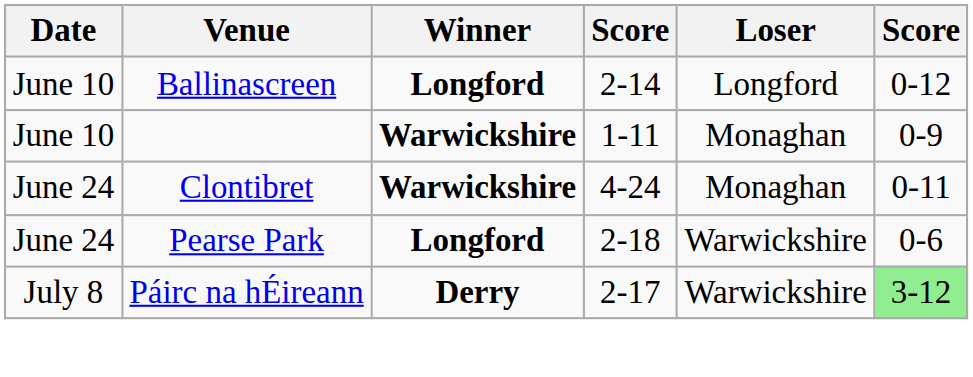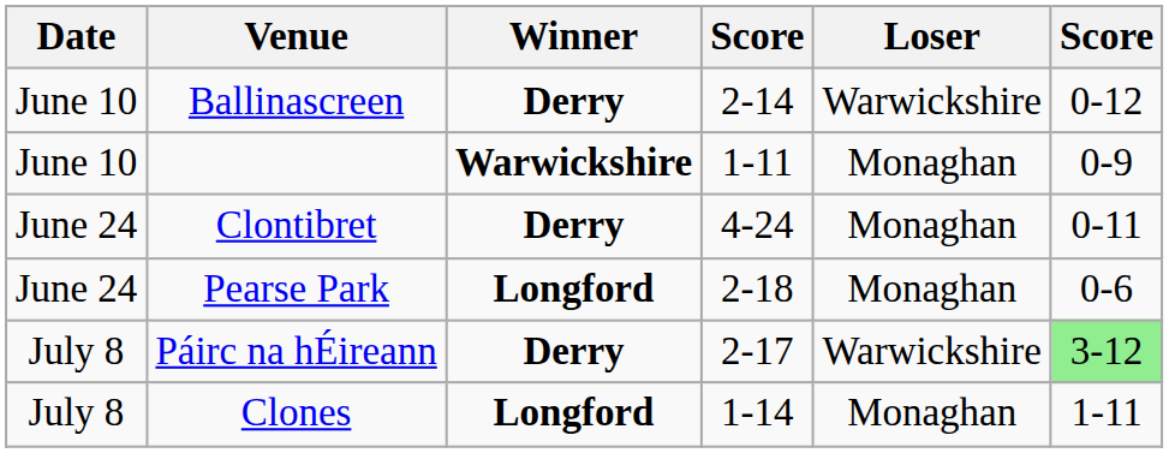Ballinascreen | Winner: Longford -> Derry
Ballinascreen | Loser: Longford -> Warwickshire
Clontibret | Winner: Warwickshire -> Derry
Pearse Park | Loser: Warwickshire -> Monaghan
+ row: July 8 | Clones | Longford | 1-14 | Monaghan | 1-11
